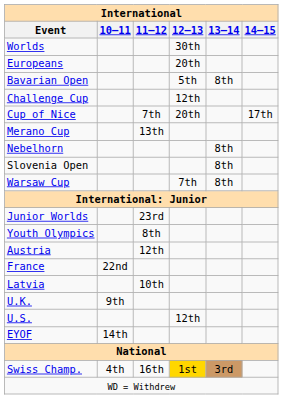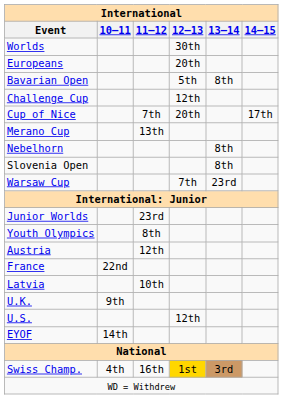Warsaw Cup | 13–14: 8th -> 23rd
